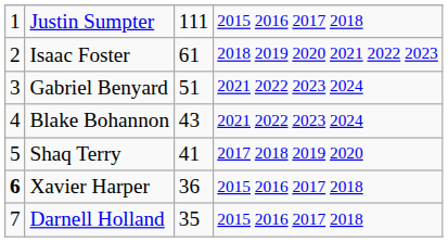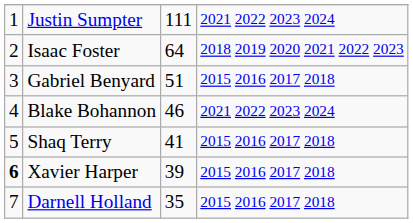Justin Sumpter | column 4: 2015 2016 2017 2018 -> 2021 2022 2023 2024
Isaac Foster | column 3: 61 -> 64
Gabriel Benyard | column 4: 2021 2022 2023 2024 -> 2015 2016 2017 2018
Blake Bohannon | column 3: 43 -> 46
Shaq Terry | column 4: 2017 2018 2019 2020 -> 2015 2016 2017 2018
Xavier Harper | column 3: 36 -> 39
